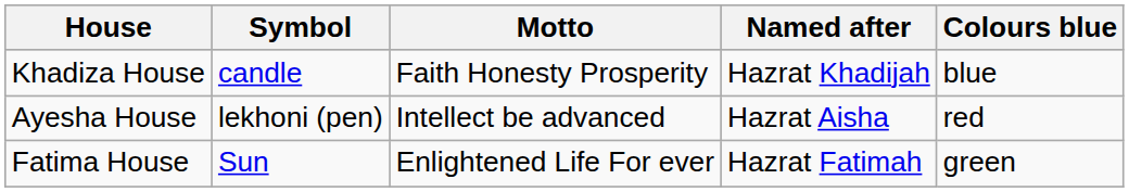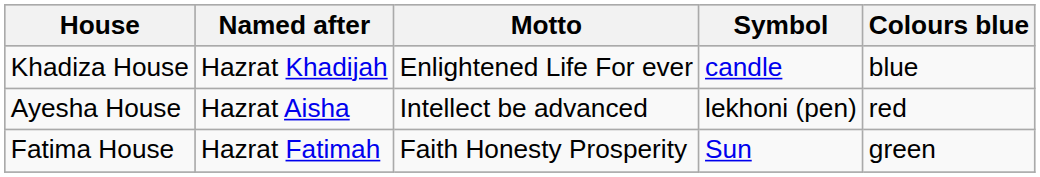columns swapped: Named after <-> Symbol
Khadiza House | Motto: Faith Honesty Prosperity -> Enlightened Life For ever
Fatima House | Motto: Enlightened Life For ever -> Faith Honesty Prosperity
